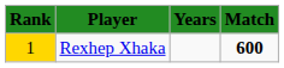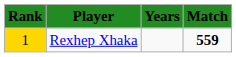Rexhep Xhaka | Match: 600 -> 559
